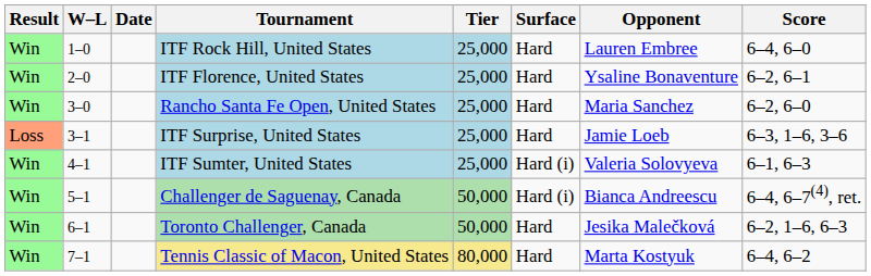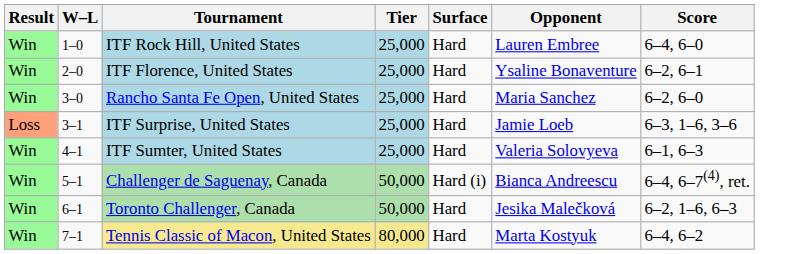- column: Date
ITF Sumter, United States | Surface: Hard (i) -> Hard
